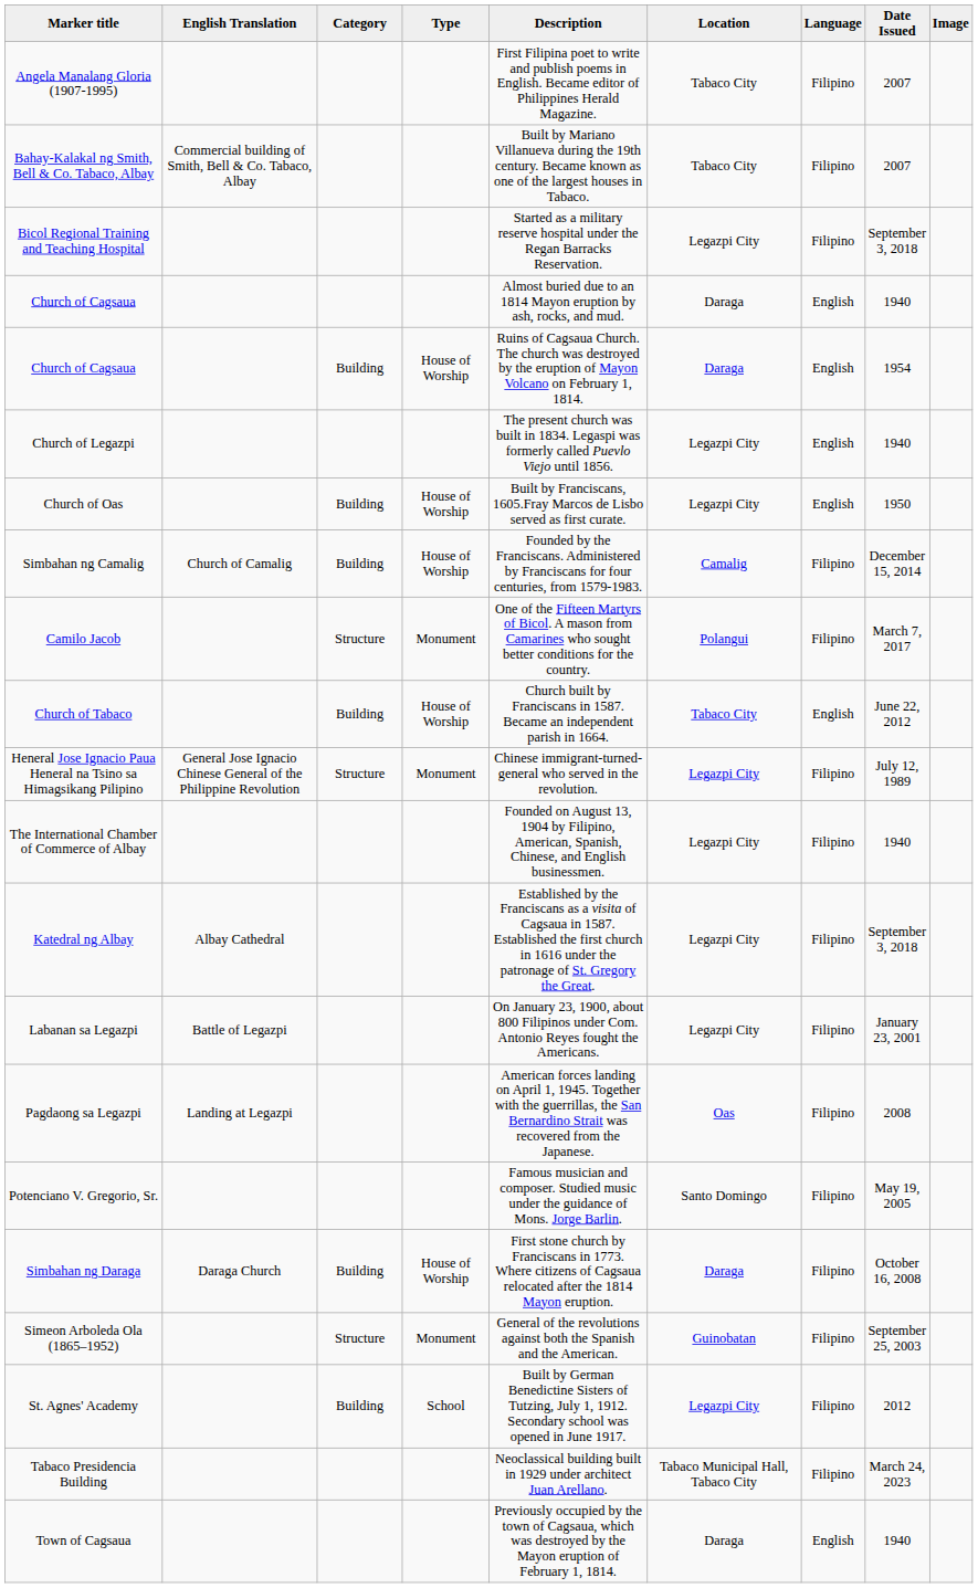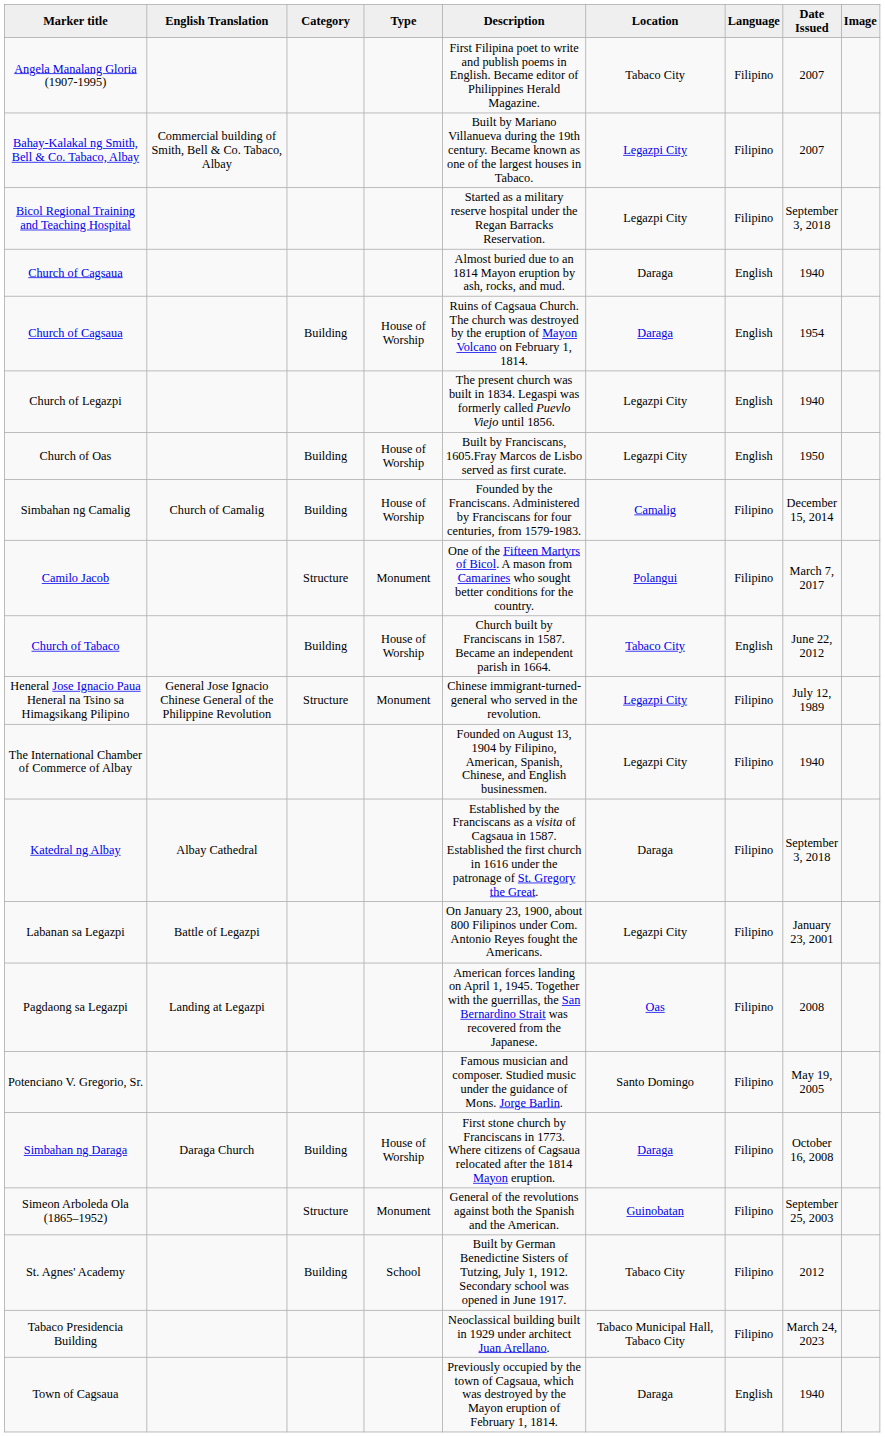Bahay-Kalakal ng Smith, Bell & Co. Tabaco, Albay | Location: Tabaco City -> Legazpi City
Katedral ng Albay | Location: Legazpi City -> Daraga
St. Agnes' Academy | Location: Legazpi City -> Tabaco City
